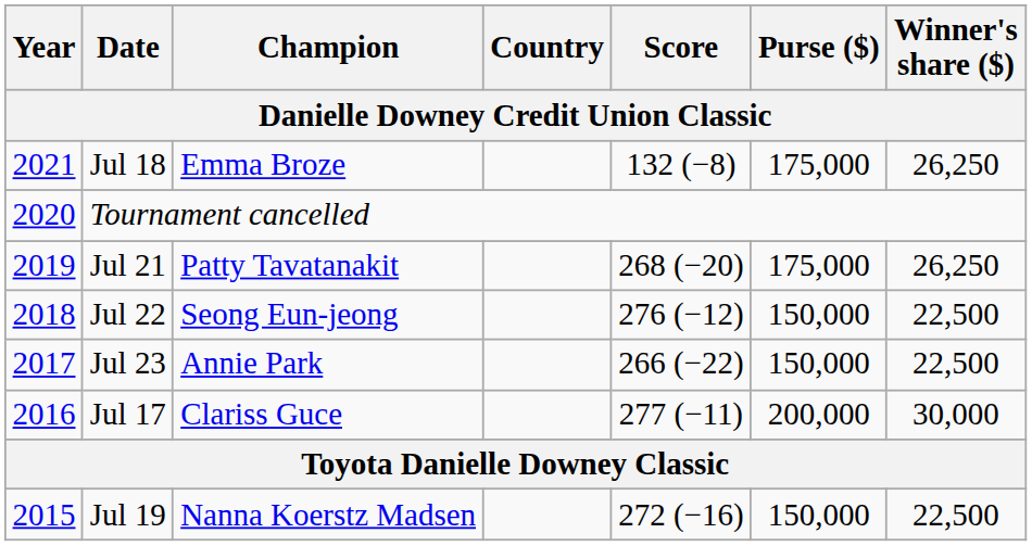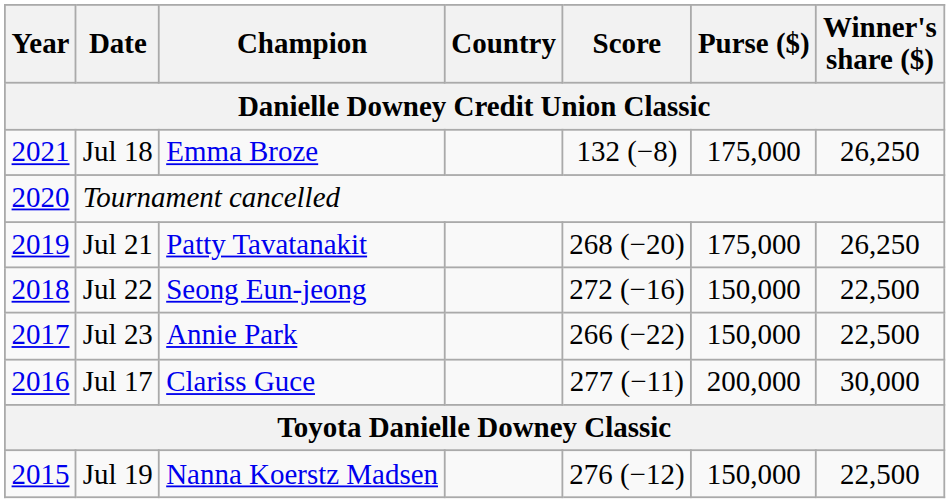Jul 22 | Score: 276 (−12) -> 272 (−16)
Jul 19 | Score: 272 (−16) -> 276 (−12)
